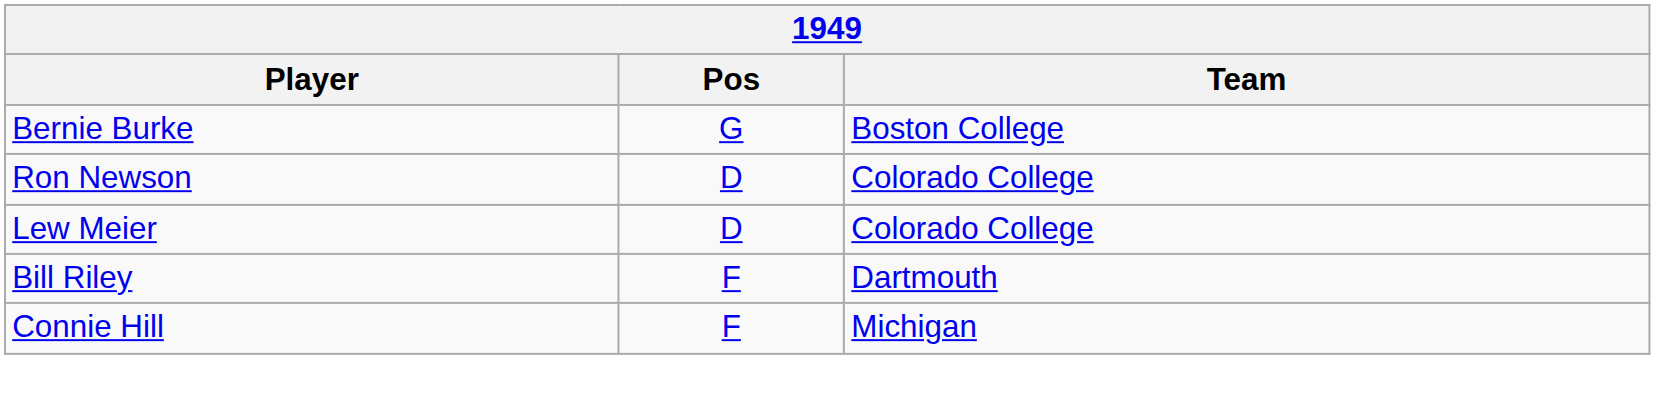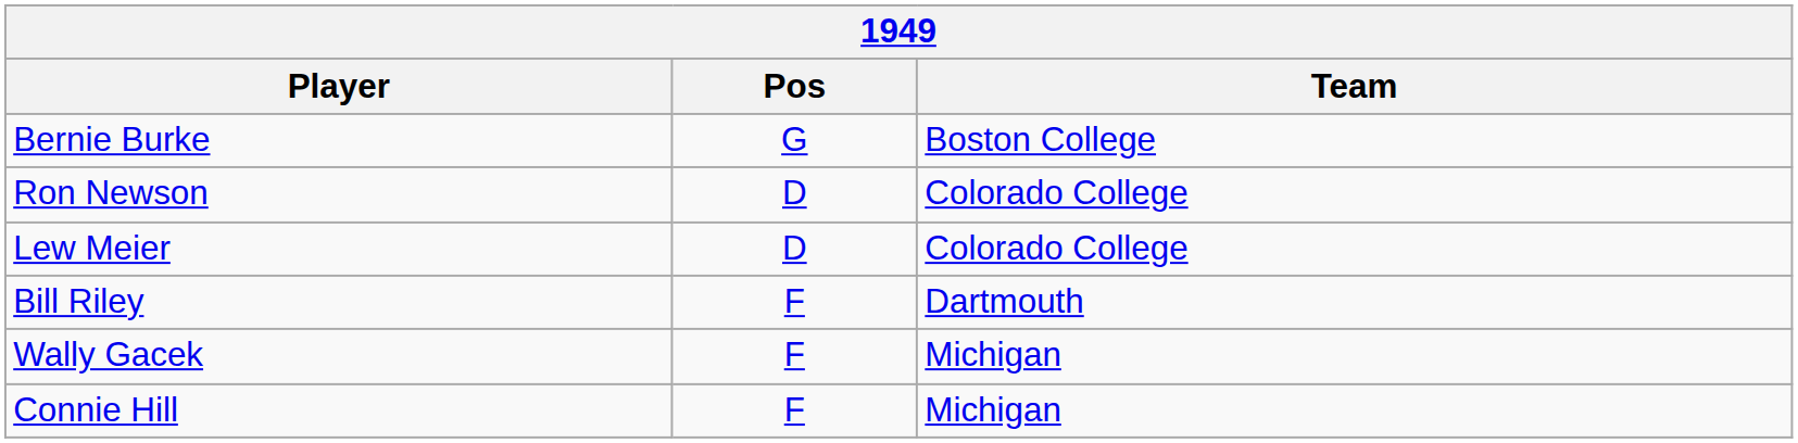+ row: Wally Gacek | F | Michigan
